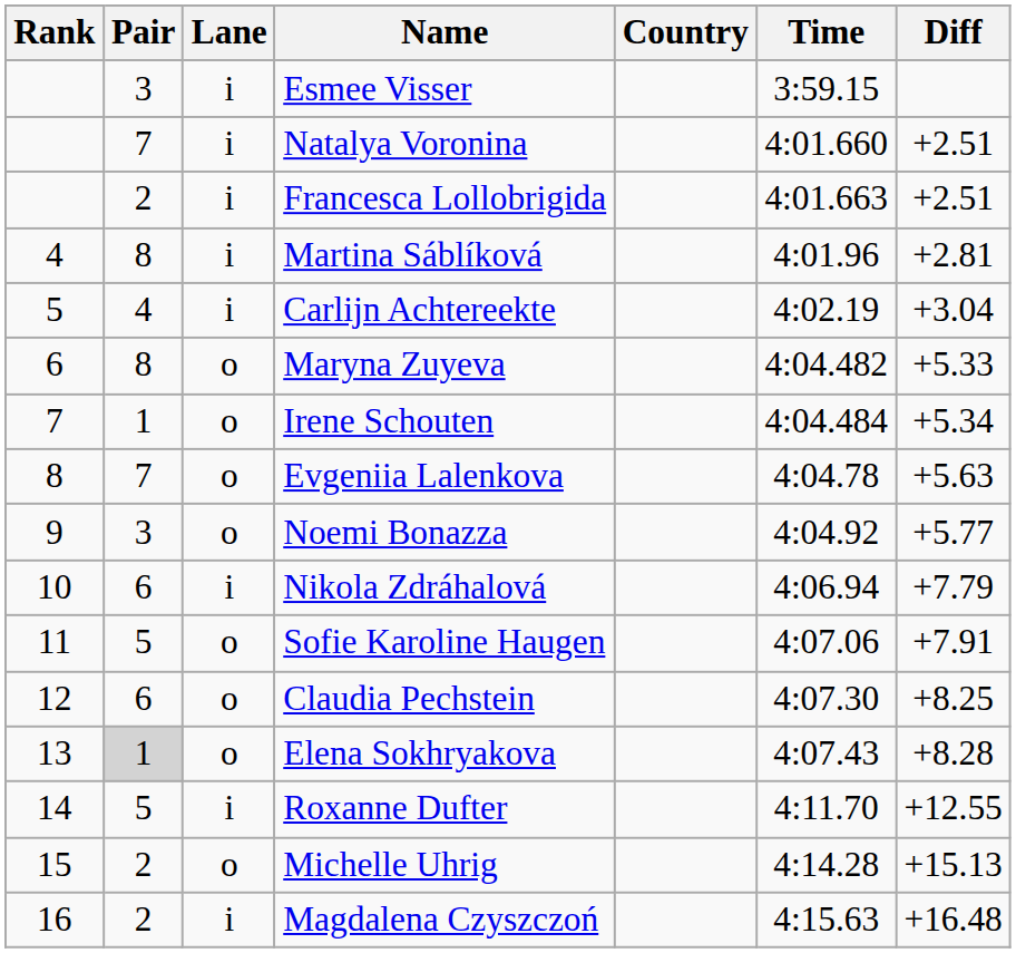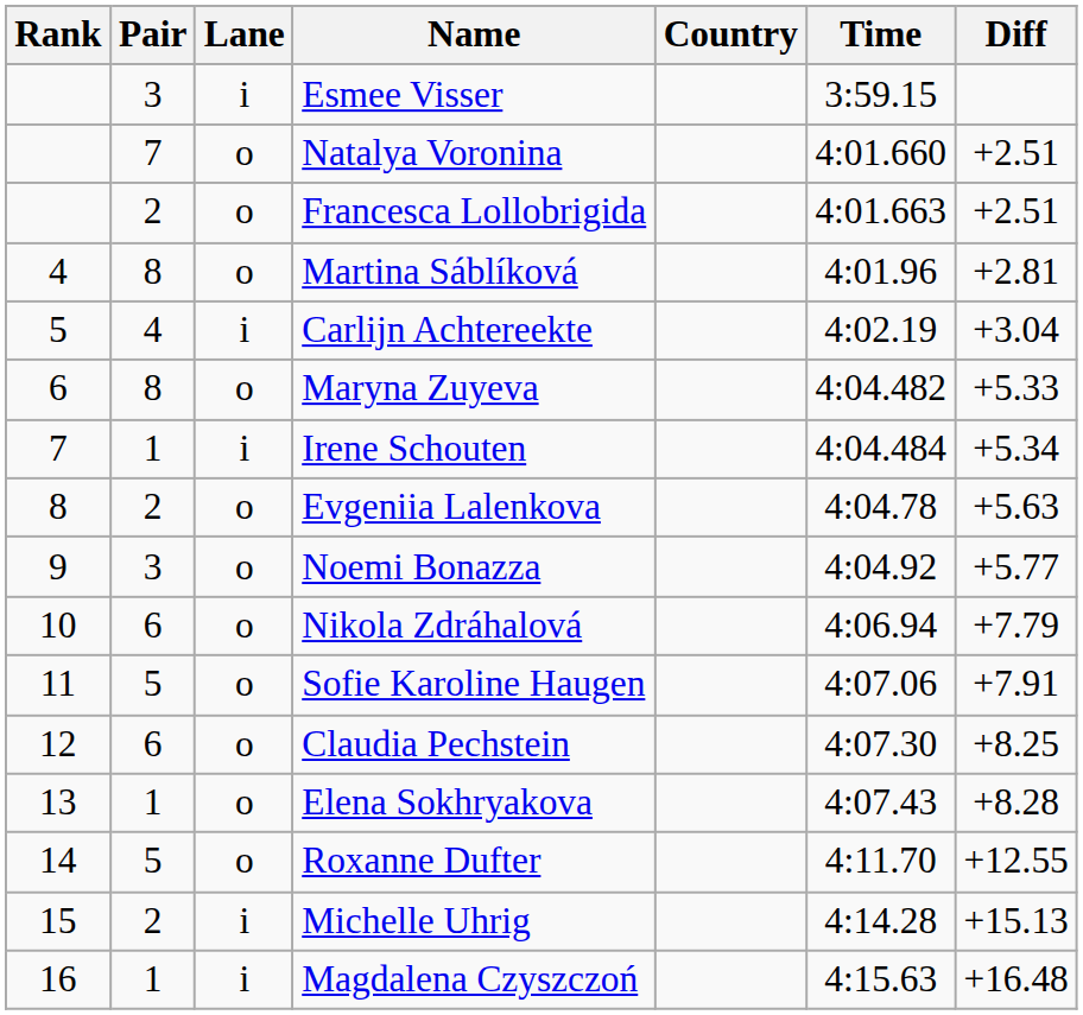Natalya Voronina | Lane: i -> o
Francesca Lollobrigida | Lane: i -> o
Martina Sáblíková | Lane: i -> o
Irene Schouten | Lane: o -> i
Evgeniia Lalenkova | Pair: 7 -> 2
Nikola Zdráhalová | Lane: i -> o
Elena Sokhryakova | Pair: lightgrey background -> no background
Roxanne Dufter | Lane: i -> o
Michelle Uhrig | Lane: o -> i
Magdalena Czyszczoń | Pair: 2 -> 1
